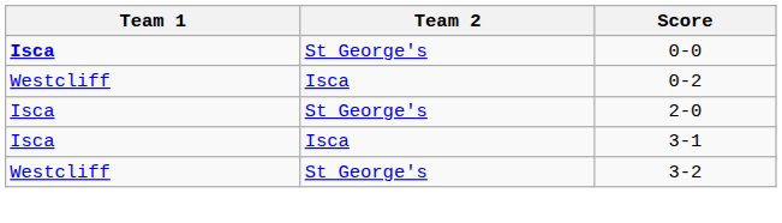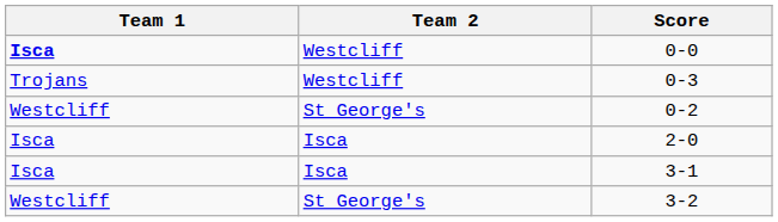0-0 | Team 2: St George's -> Westcliff
+ row: Trojans | Westcliff | 0-3
0-2 | Team 2: Isca -> St George's
2-0 | Team 2: St George's -> Isca
